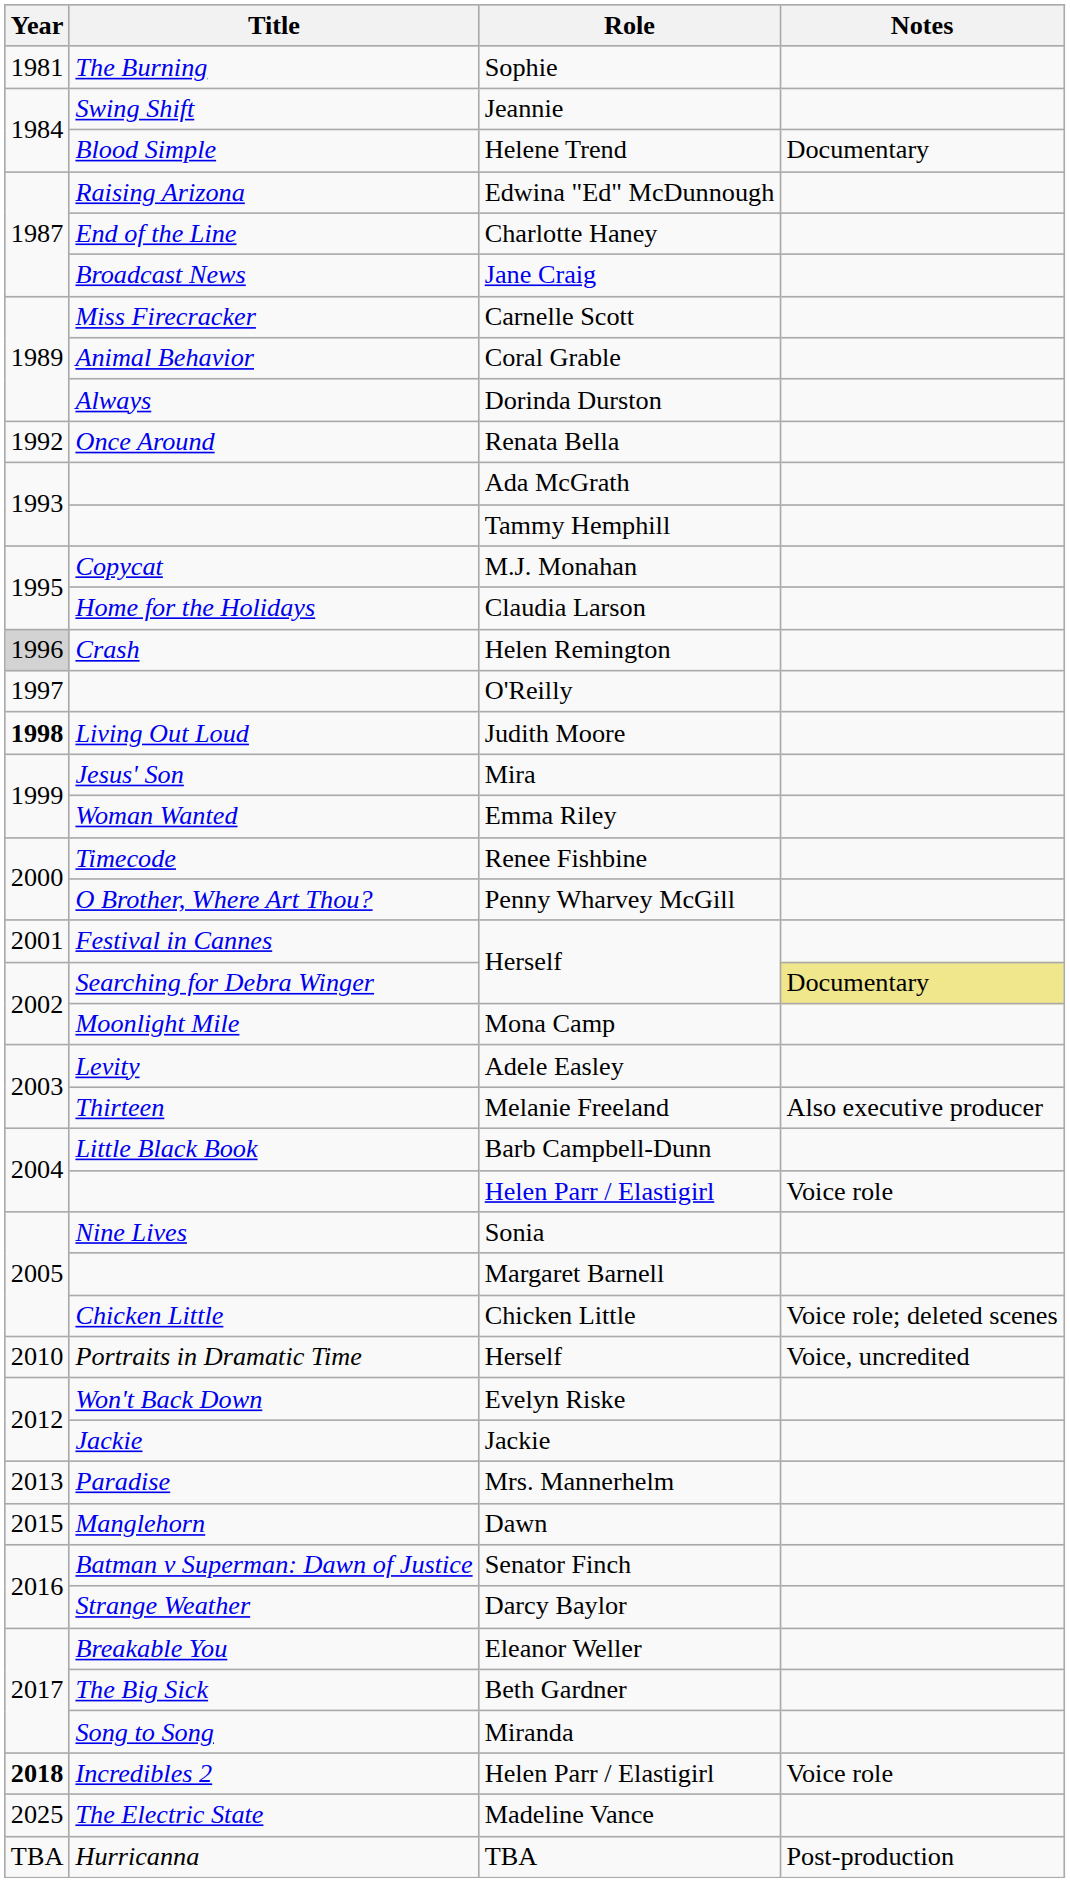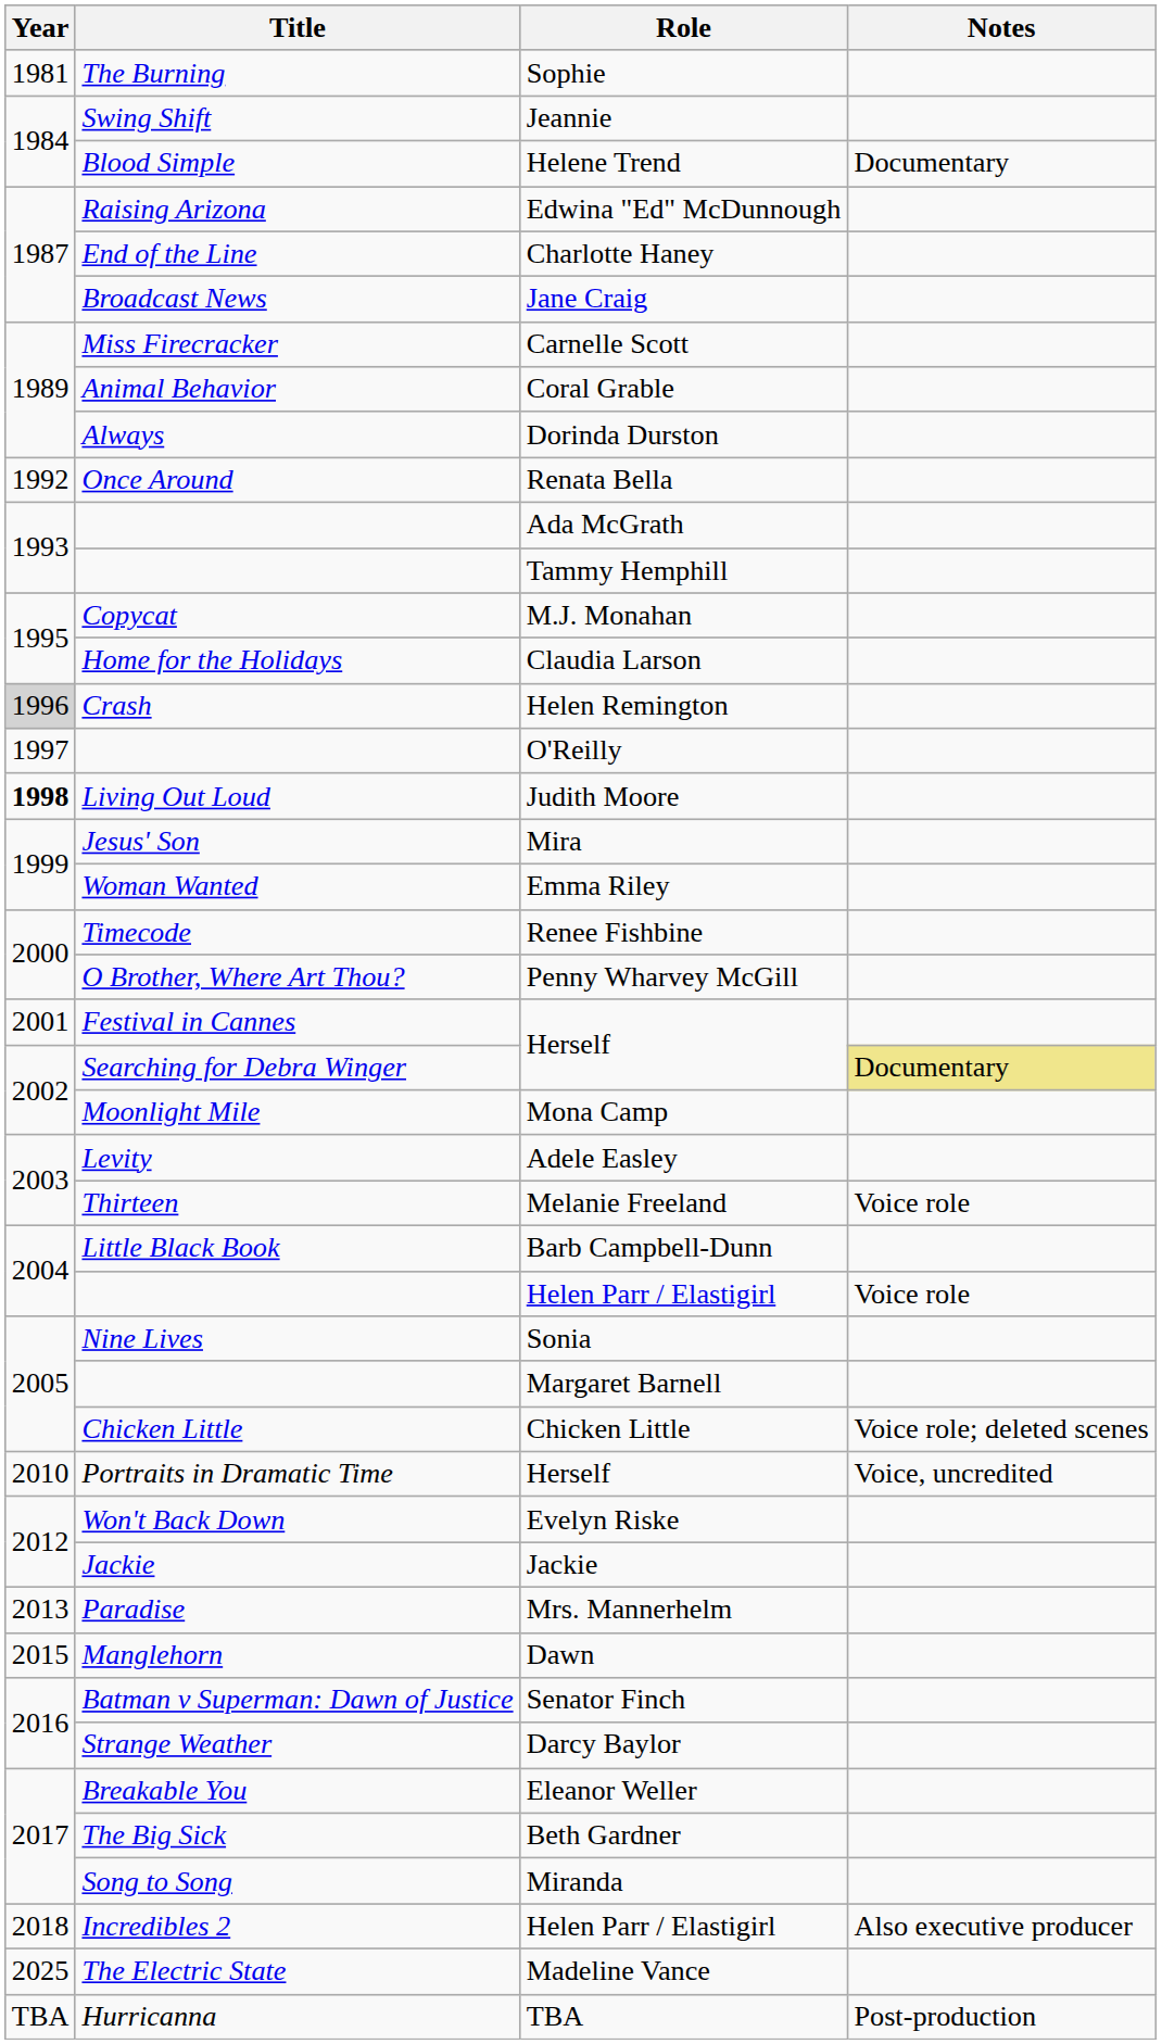Melanie Freeland | Notes: Also executive producer -> Voice role
Incredibles 2 / Helen Parr / Elastigirl | Year: bold -> normal
Incredibles 2 / Helen Parr / Elastigirl | Notes: Voice role -> Also executive producer
